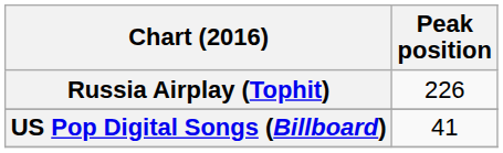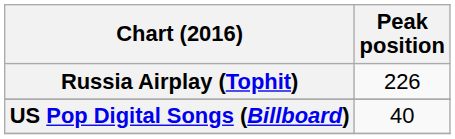US Pop Digital Songs (Billboard) | Peak position: 41 -> 40
